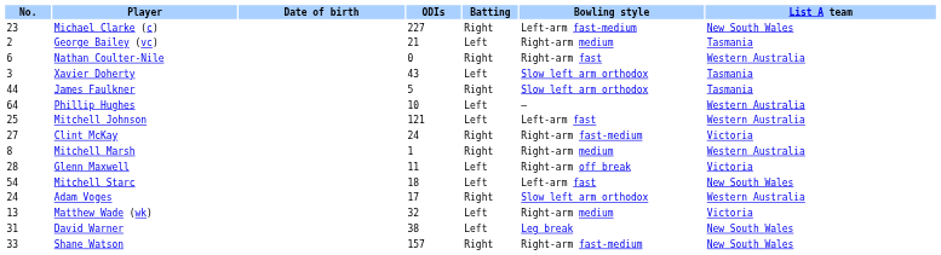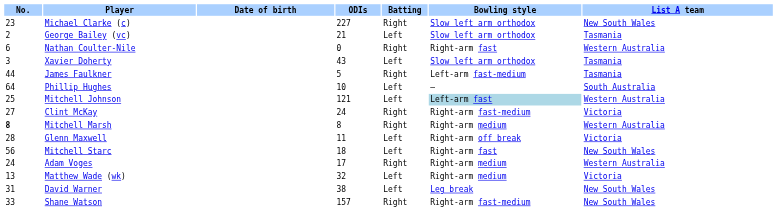Michael Clarke (c) | Bowling style: Left-arm fast-medium -> Slow left arm orthodox
George Bailey (vc) | Bowling style: Right-arm medium -> Slow left arm orthodox
James Faulkner | Bowling style: Slow left arm orthodox -> Left-arm fast-medium
Phillip Hughes | List A team: Western Australia -> South Australia
Mitchell Johnson | Bowling style: no background -> lightblue background
Mitchell Marsh | No.: normal -> bold
Mitchell Marsh | ODIs: 1 -> 8
Mitchell Starc | No.: 54 -> 56
Mitchell Starc | Bowling style: Left-arm fast -> Right-arm fast
Adam Voges | Bowling style: Slow left arm orthodox -> Right-arm medium
